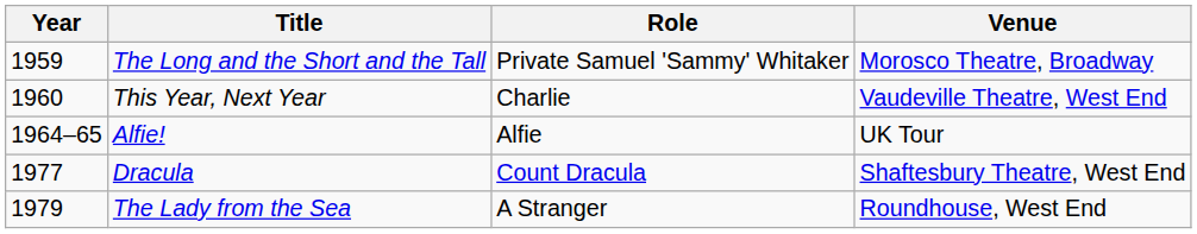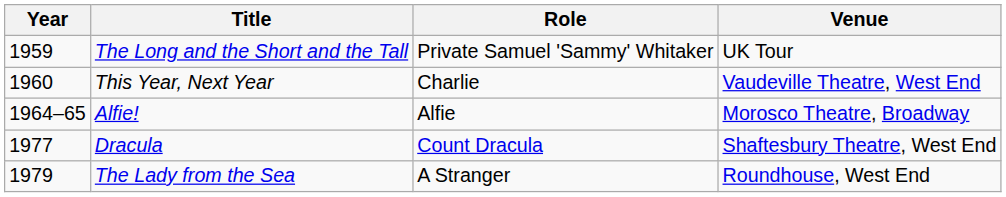The Long and the Short and the Tall | Venue: Morosco Theatre, Broadway -> UK Tour
Alfie! | Venue: UK Tour -> Morosco Theatre, Broadway
